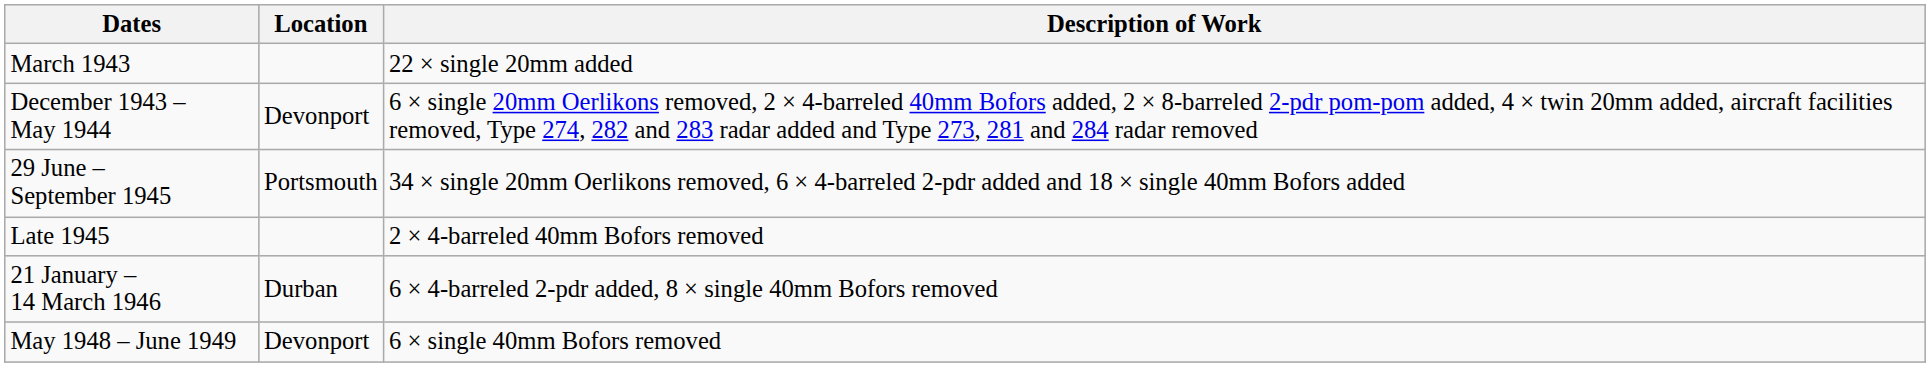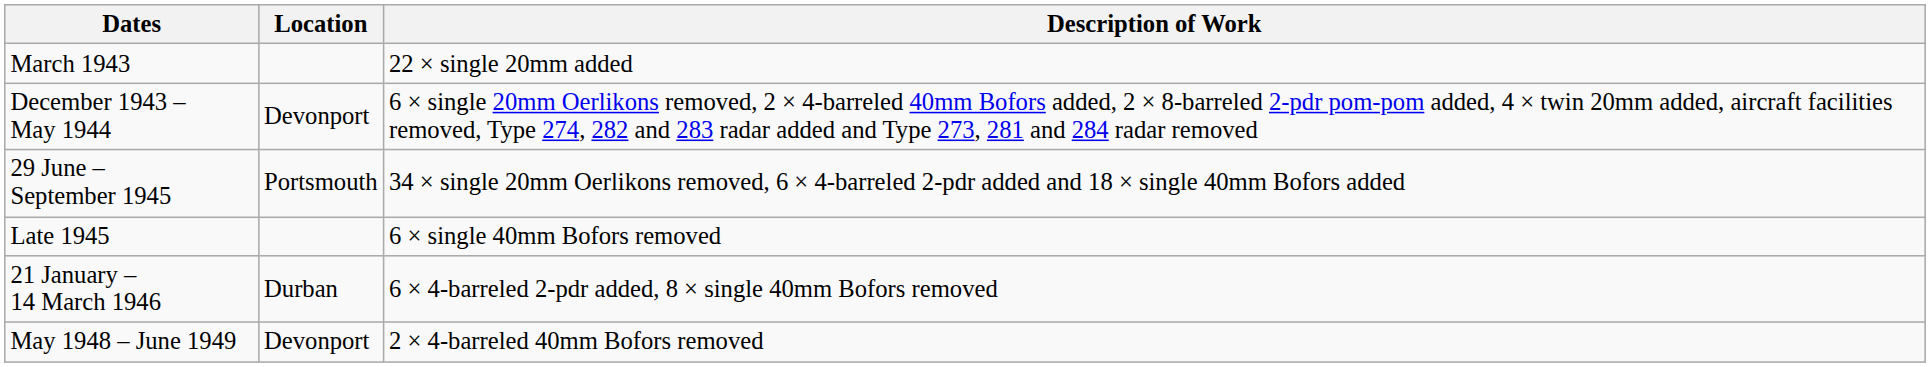Late 1945 | Description of Work: 2 × 4-barreled 40mm Bofors removed -> 6 × single 40mm Bofors removed
May 1948 – June 1949 | Description of Work: 6 × single 40mm Bofors removed -> 2 × 4-barreled 40mm Bofors removed
